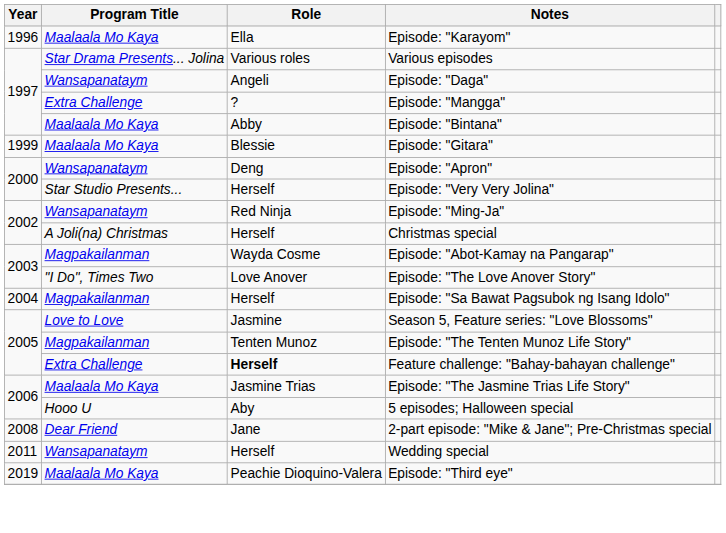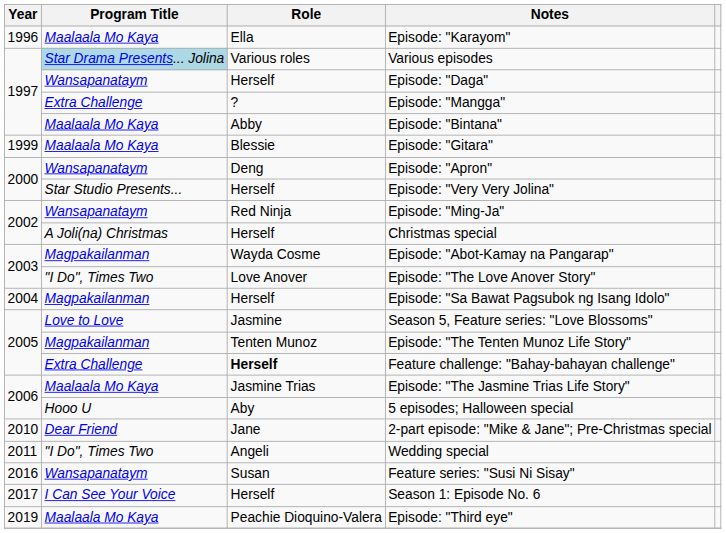Various episodes | Program Title: no background -> lightblue background
Episode: "Daga" | Role: Angeli -> Herself
2-part episode: "Mike & Jane"; Pre-Christmas special | Year: 2008 -> 2010
Wedding special | Program Title: Wansapanataym -> "I Do", Times Two
Wedding special | Role: Herself -> Angeli
+ row: 2016 | Wansapanataym | Susan | Feature series: "Susi Ni Sisay"
+ row: 2017 | I Can See Your Voice | Herself | Season 1: Episode No. 6
